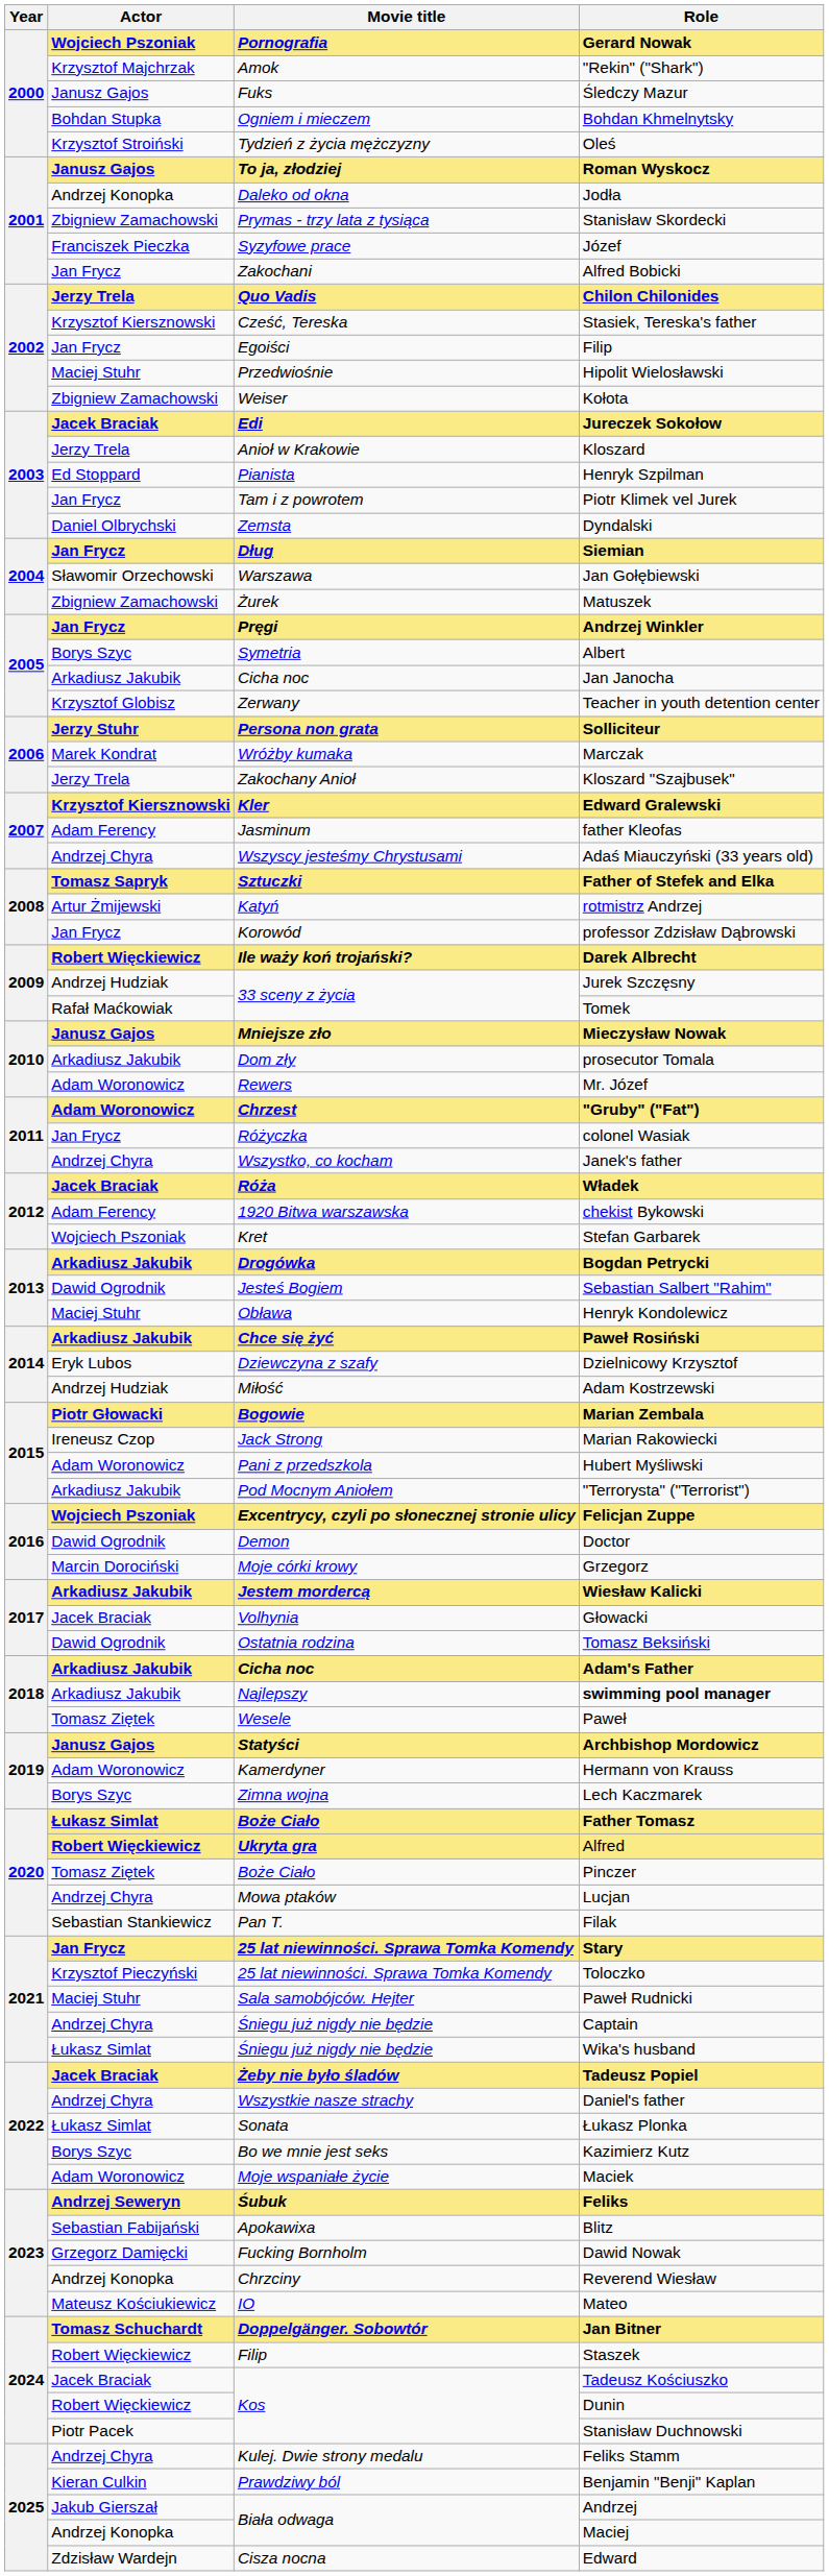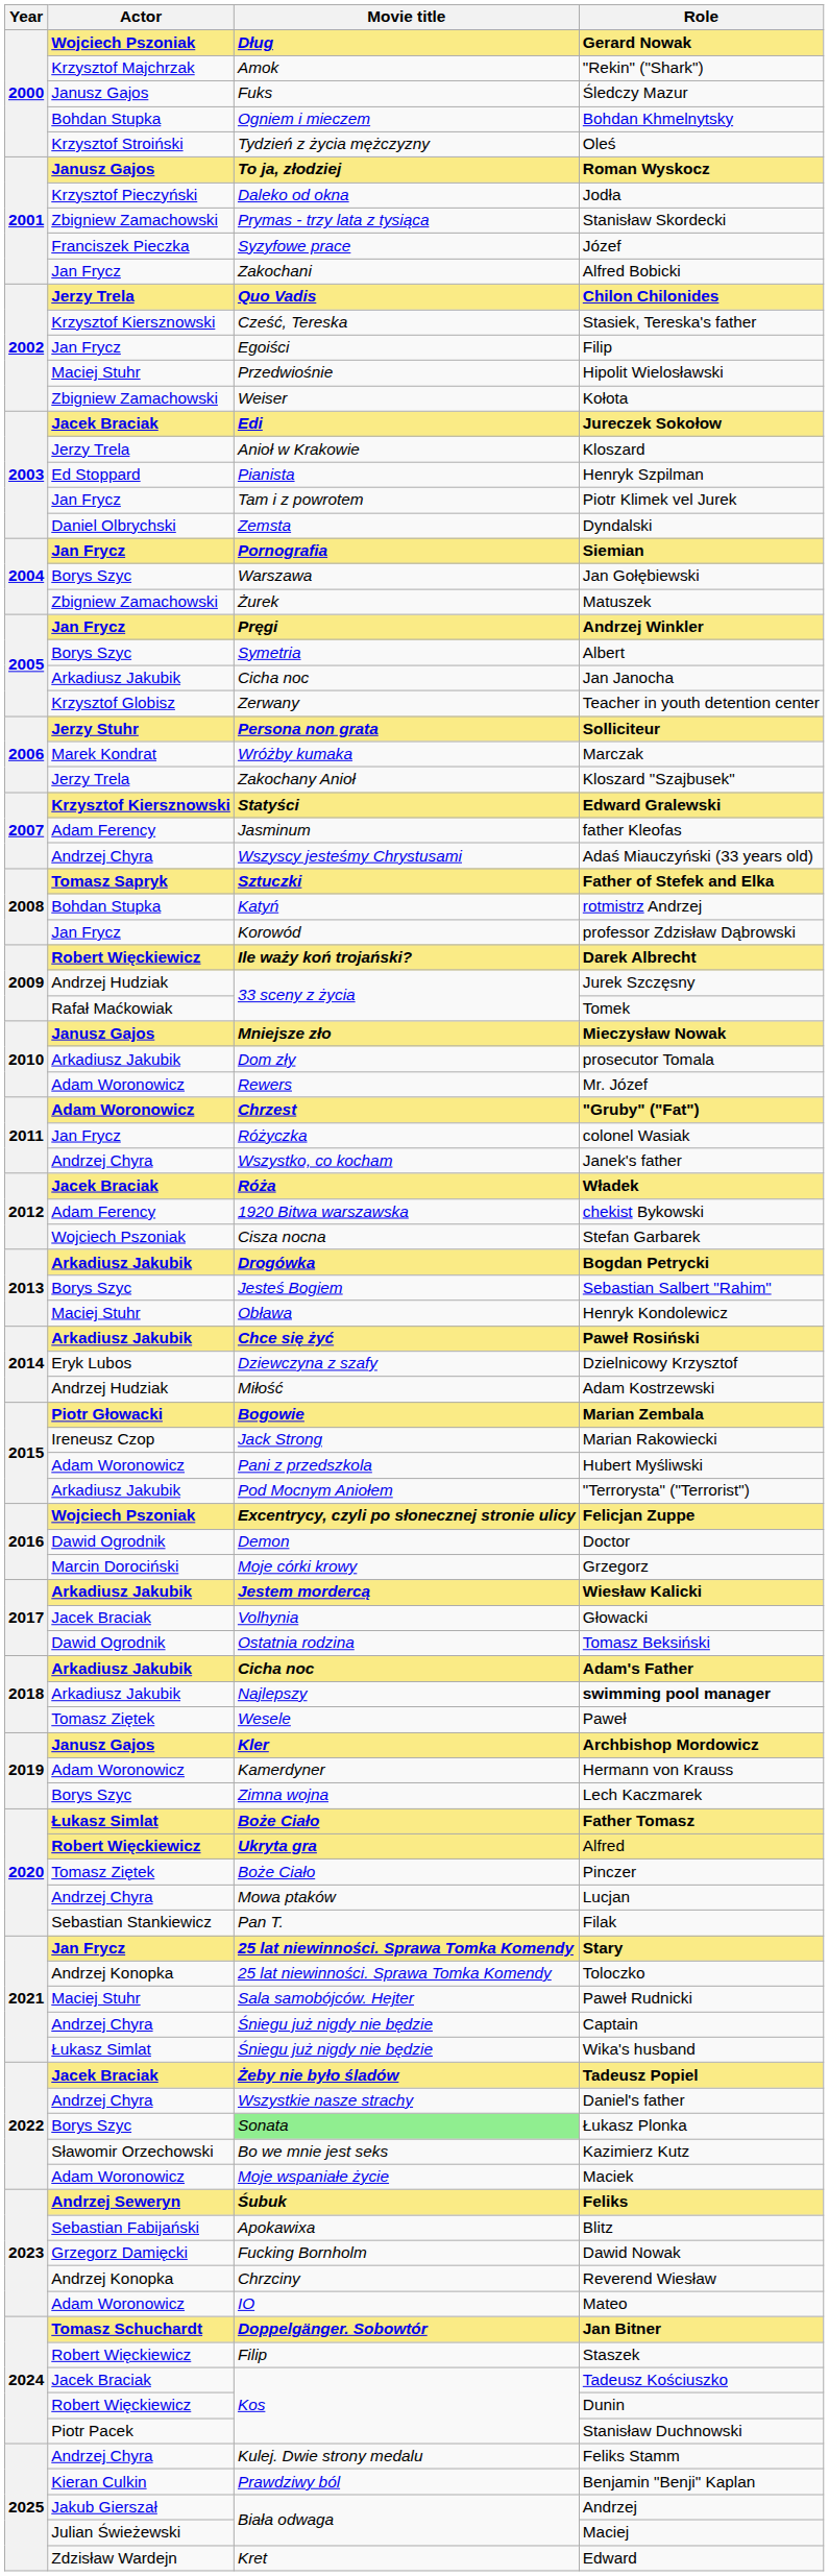Gerard Nowak | Movie title: Pornografia -> Dług
Jodła | Actor: Andrzej Konopka -> Krzysztof Pieczyński
Siemian | Movie title: Dług -> Pornografia
Jan Gołębiewski | Actor: Sławomir Orzechowski -> Borys Szyc
Edward Gralewski | Movie title: Kler -> Statyści
rotmistrz Andrzej | Actor: Artur Żmijewski -> Bohdan Stupka
Stefan Garbarek | Movie title: Kret -> Cisza nocna
Sebastian Salbert "Rahim" | Actor: Dawid Ogrodnik -> Borys Szyc
Archbishop Mordowicz | Movie title: Statyści -> Kler
Toloczko | Actor: Krzysztof Pieczyński -> Andrzej Konopka
Łukasz Plonka | Actor: Łukasz Simlat -> Borys Szyc
Łukasz Plonka | Movie title: no background -> lightgreen background
Kazimierz Kutz | Actor: Borys Szyc -> Sławomir Orzechowski
Mateo | Actor: Mateusz Kościukiewicz -> Adam Woronowicz
Maciej | Actor: Andrzej Konopka -> Julian Świeżewski
Edward | Movie title: Cisza nocna -> Kret
